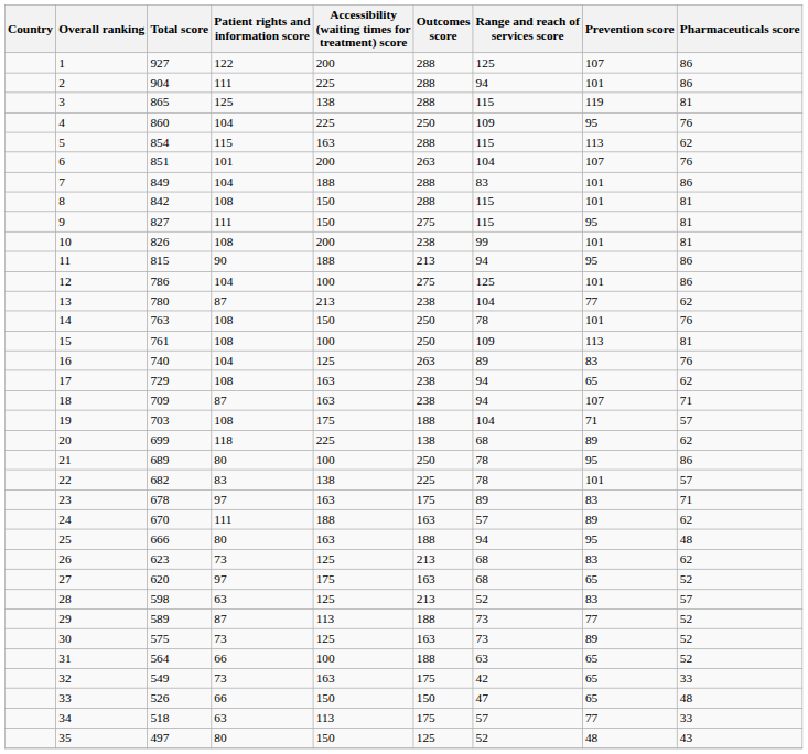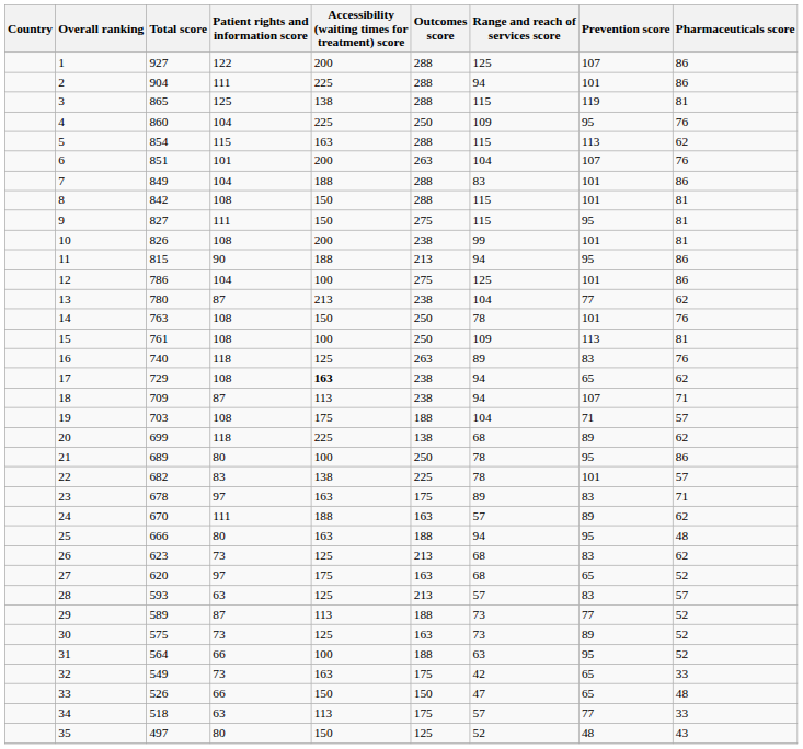16 | Patient rights and information score: 104 -> 118
17 | Accessibility (waiting times for treatment) score: normal -> bold
18 | Accessibility (waiting times for treatment) score: 163 -> 113
28 | Total score: 598 -> 593
28 | Range and reach of services score: 52 -> 57
31 | Prevention score: 65 -> 95
